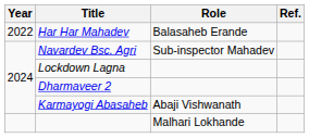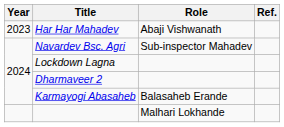Har Har Mahadev | Year: 2022 -> 2023
Har Har Mahadev | Role: Balasaheb Erande -> Abaji Vishwanath
Karmayogi Abasaheb | Role: Abaji Vishwanath -> Balasaheb Erande
